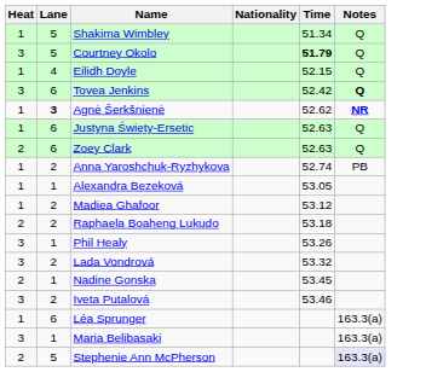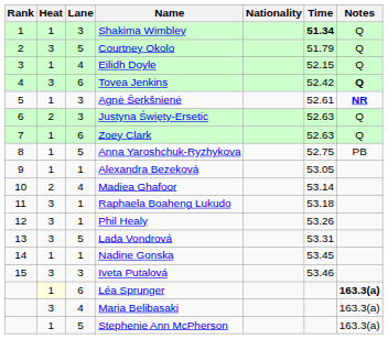+ column: Rank | 1 | 2 | 3 | 4 | 5 | 6 | 7 | 8 | 9 | 10 | 11 | 12 | 13 | 14 | 15
Shakima Wimbley | Lane: 5 -> 3
Shakima Wimbley | Time: normal -> bold
Courtney Okolo | Time: bold -> normal
Agnė Šerkšnienė | Lane: bold -> normal
Agnė Šerkšnienė | Time: 52.62 -> 52.61
Justyna Święty-Ersetic | Heat: 1 -> 2
Justyna Święty-Ersetic | Lane: 6 -> 3
Zoey Clark | Heat: 2 -> 1
Anna Yaroshchuk-Ryzhykova | Lane: 2 -> 5
Anna Yaroshchuk-Ryzhykova | Time: 52.74 -> 52.75
Madiea Ghafoor | Heat: 1 -> 2
Madiea Ghafoor | Lane: 2 -> 4
Madiea Ghafoor | Time: 53.12 -> 53.14
Raphaela Boaheng Lukudo | Heat: 2 -> 3
Raphaela Boaheng Lukudo | Lane: 2 -> 1
Lada Vondrová | Lane: 2 -> 5
Lada Vondrová | Time: 53.32 -> 53.31
Nadine Gonska | Heat: 2 -> 1
Iveta Putalová | Lane: 2 -> 3
Léa Sprunger | Heat: no background -> lightyellow background
Léa Sprunger | Notes: normal -> bold
Maria Belibasaki | Lane: 1 -> 4
Stephenie Ann McPherson | Heat: 2 -> 1
Stephenie Ann McPherson | Notes: lavender background -> no background
